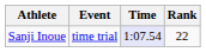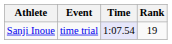Sanji Inoue | Rank: 22 -> 19
